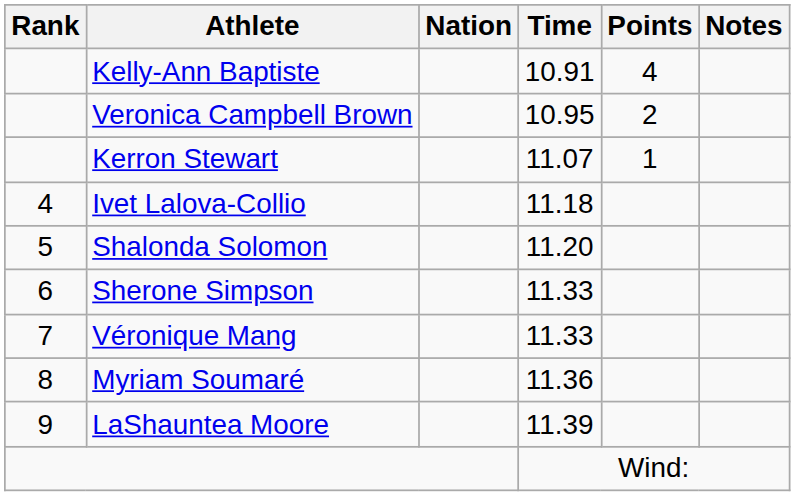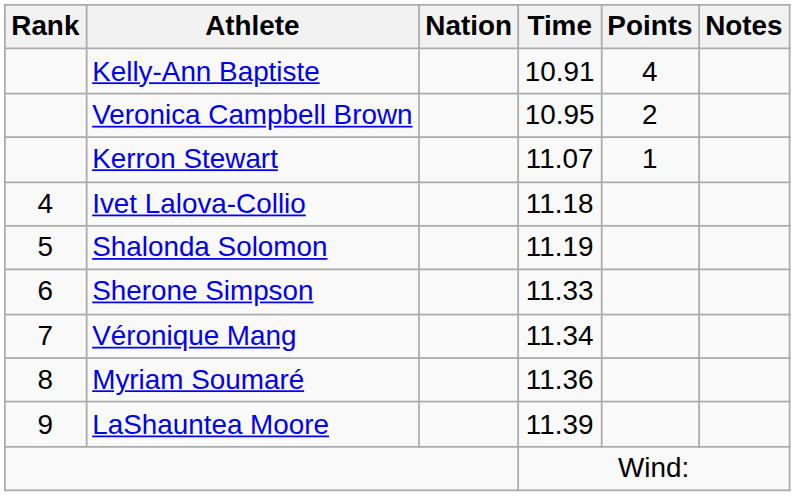Shalonda Solomon | Time: 11.20 -> 11.19
Véronique Mang | Time: 11.33 -> 11.34
